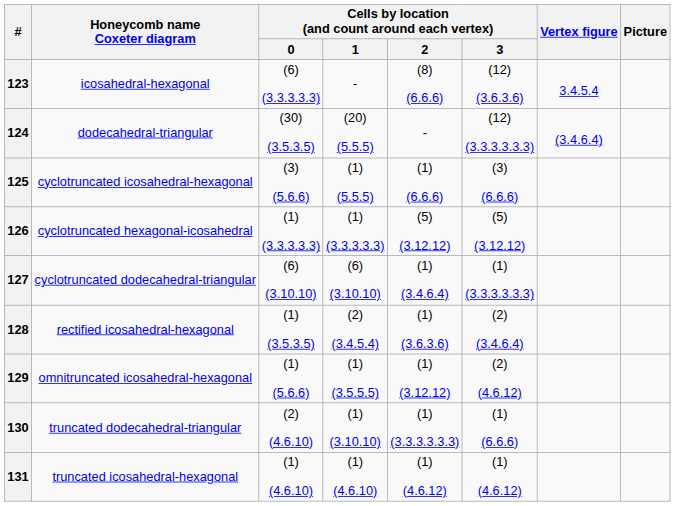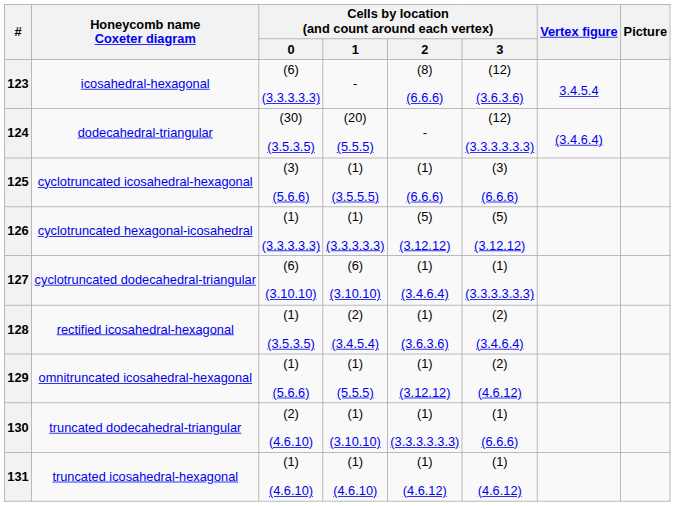125 | Cells by location (and count around each vertex) / 1: (1) (5.5.5) -> (1) (3.5.5.5)
129 | Cells by location (and count around each vertex) / 1: (1) (3.5.5.5) -> (1) (5.5.5)
